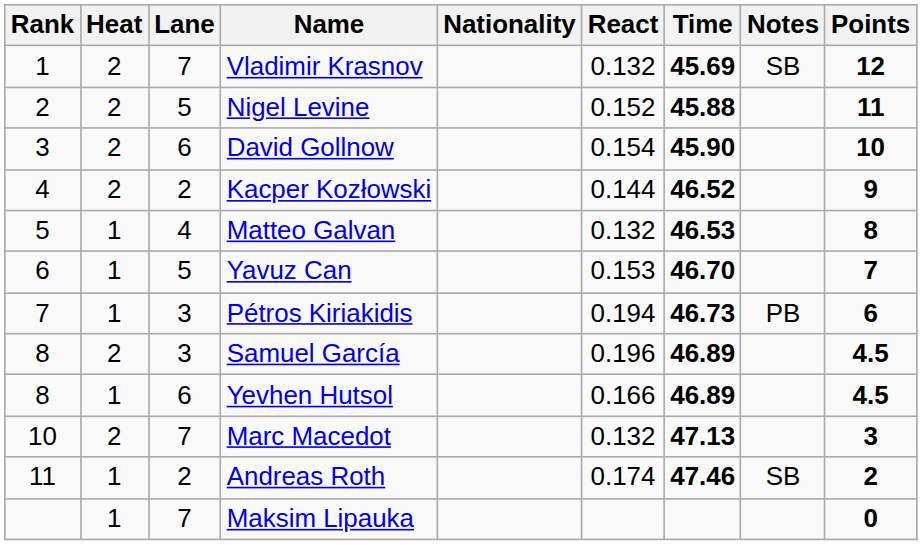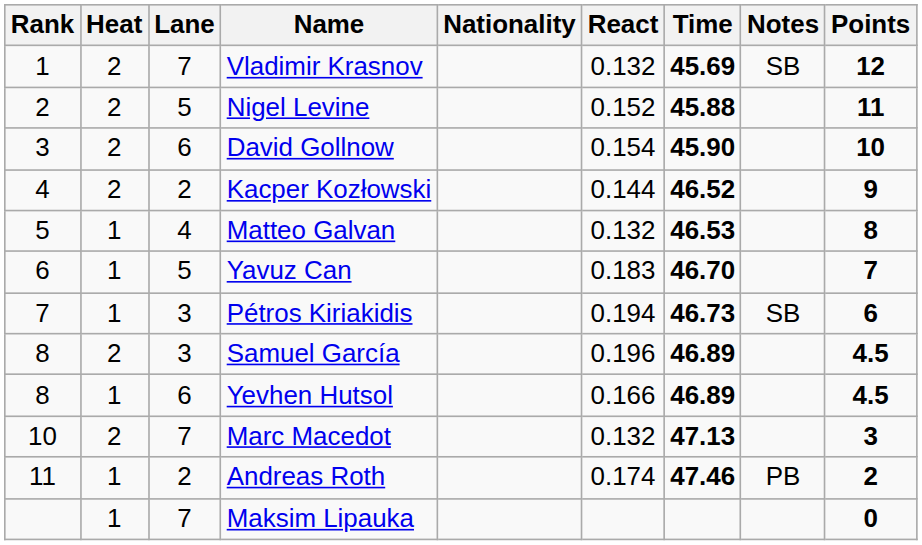Yavuz Can | React: 0.153 -> 0.183
Pétros Kiriakidis | Notes: PB -> SB
Andreas Roth | Notes: SB -> PB
